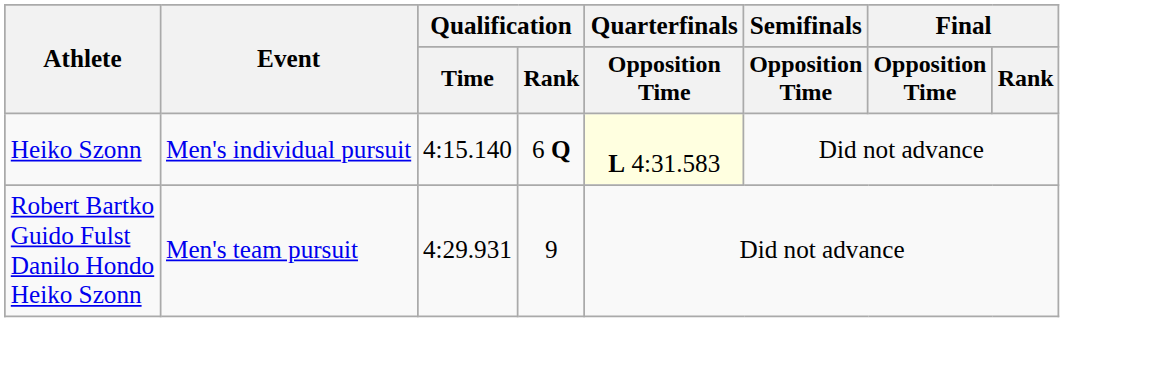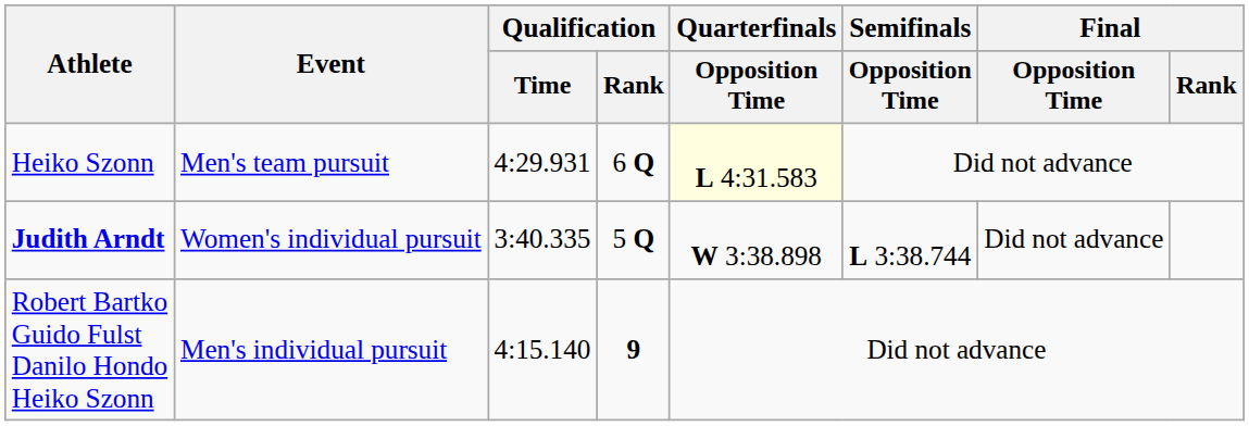Heiko Szonn | Event: Men's individual pursuit -> Men's team pursuit
Heiko Szonn | Qualification / Time: 4:15.140 -> 4:29.931
+ row: Judith Arndt | Women's individual pursuit | 3:40.335 | 5 Q | W 3:38.898 | L 3:38.744 | Did not advance
Robert Bartko Guido Fulst Danilo Hondo Heiko Szonn | Event: Men's team pursuit -> Men's individual pursuit
Robert Bartko Guido Fulst Danilo Hondo Heiko Szonn | Qualification / Time: 4:29.931 -> 4:15.140
Robert Bartko Guido Fulst Danilo Hondo Heiko Szonn | Qualification / Rank: normal -> bold
